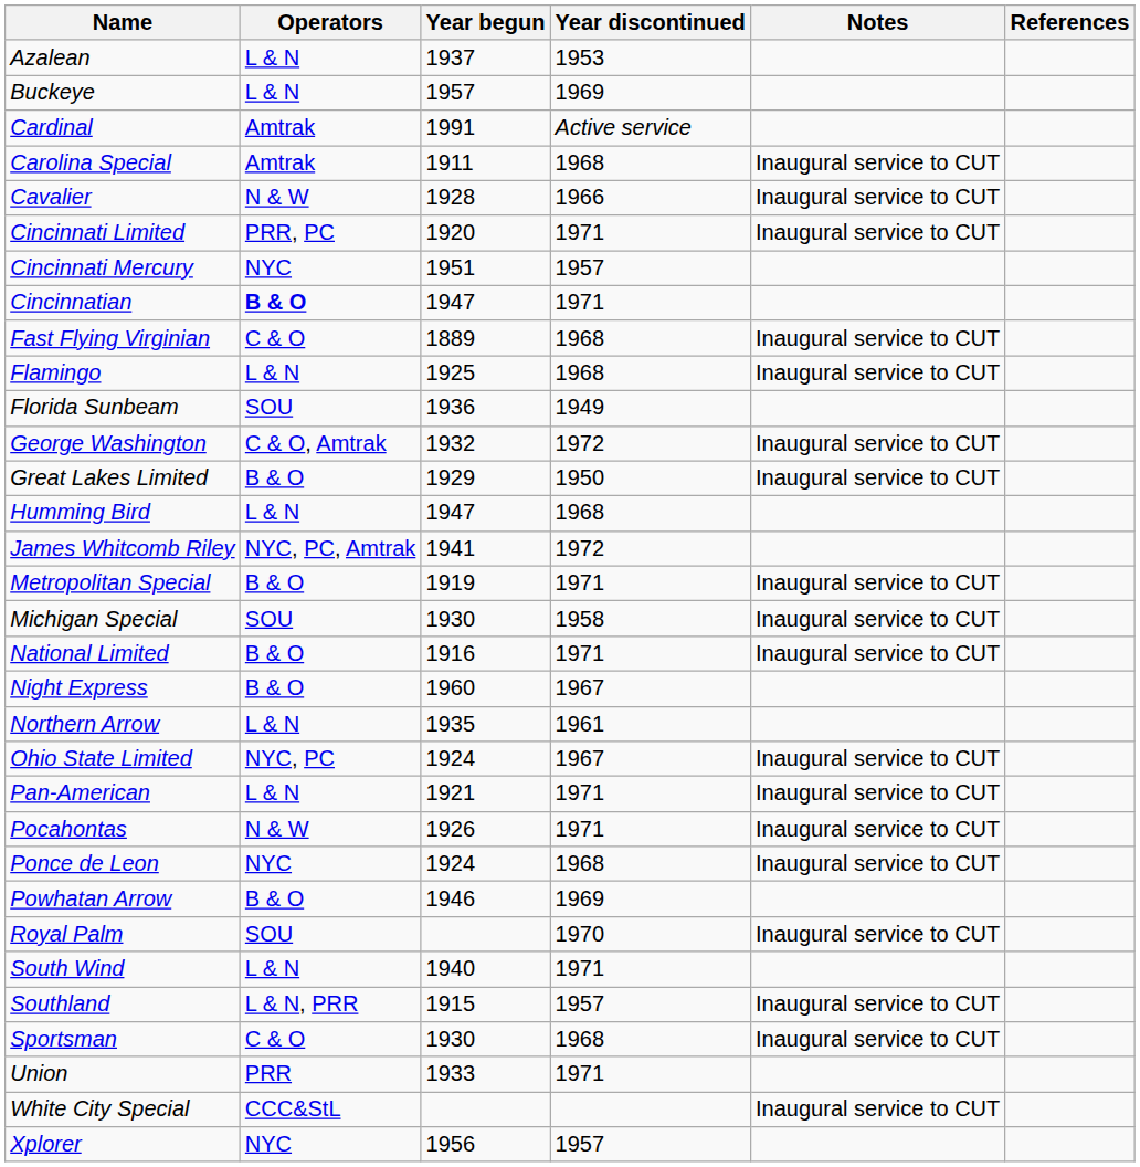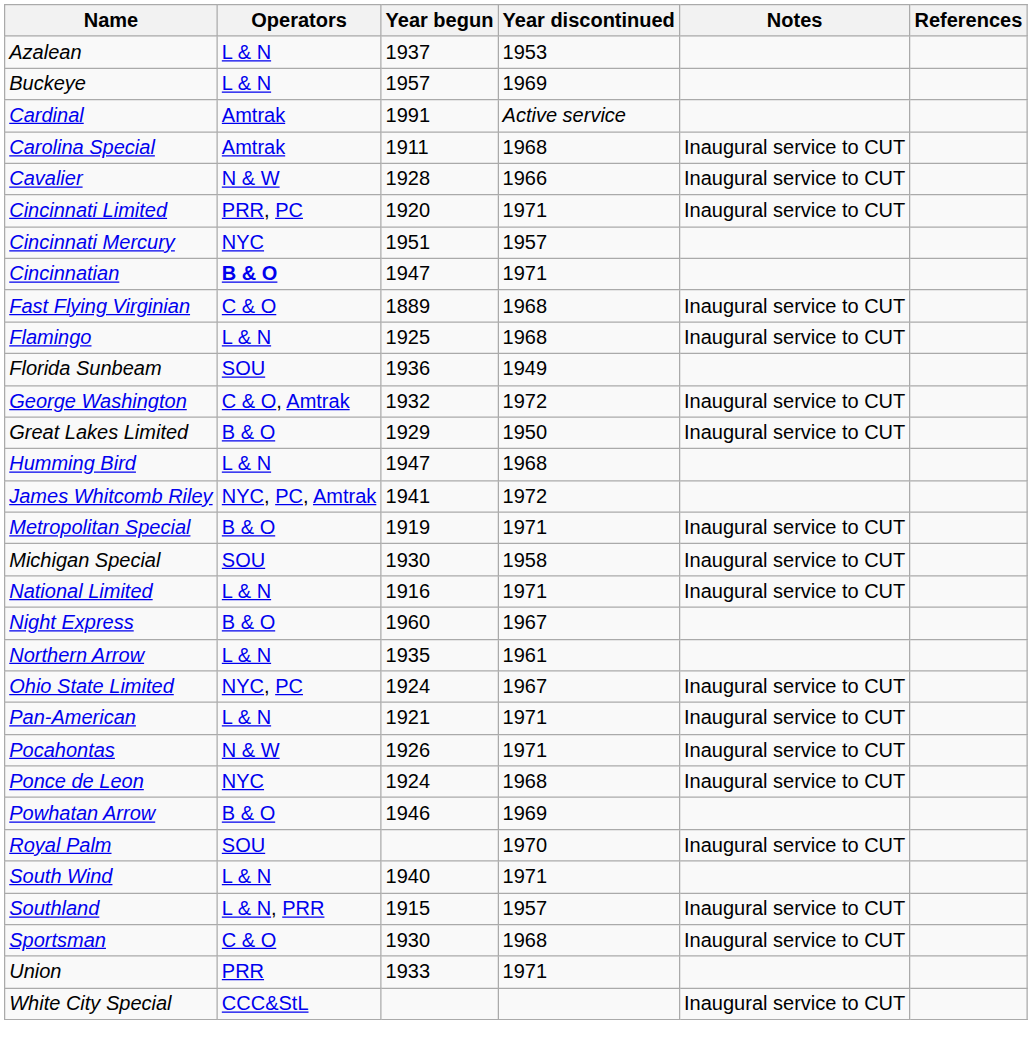National Limited | Operators: B & O -> L & N
- row: Xplorer | NYC | 1956 | 1957
